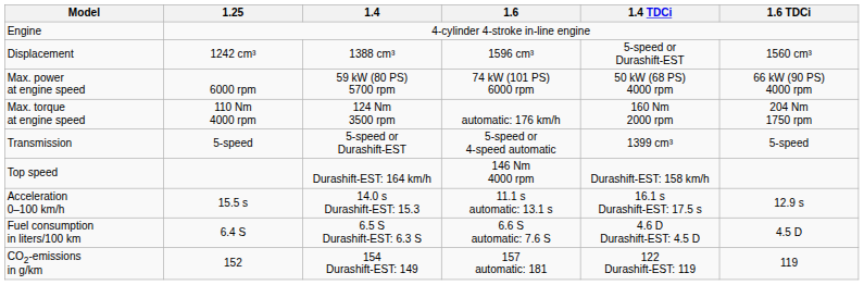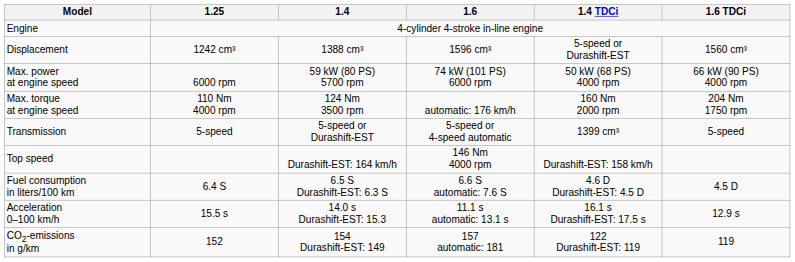rows swapped: Acceleration 0–100 km/h <-> Fuel consumption in liters/100 km
